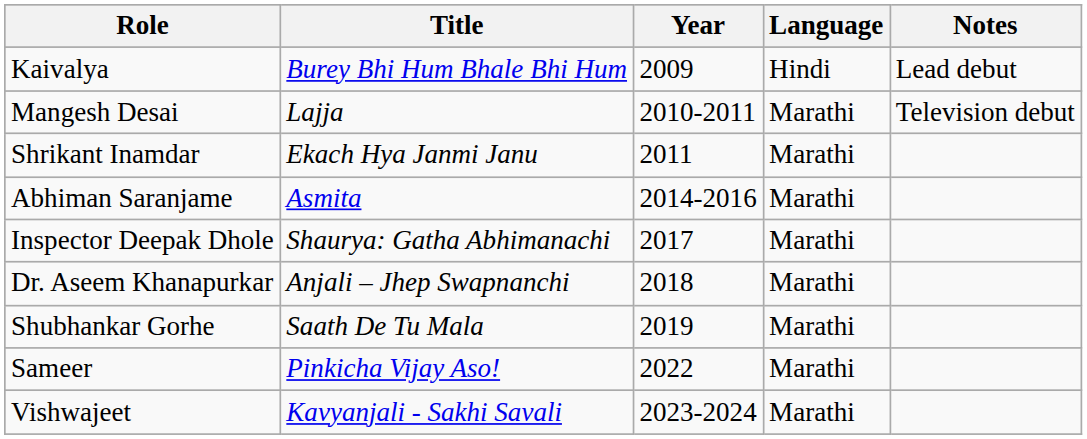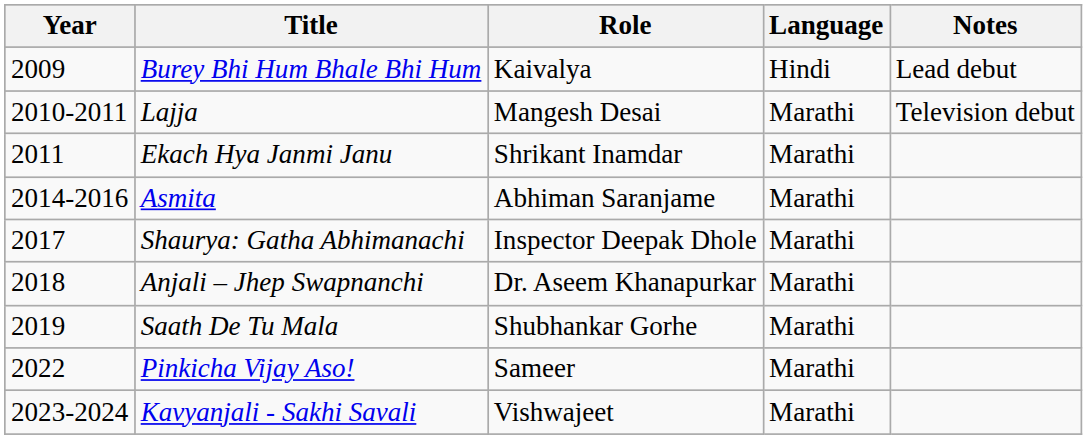columns swapped: Year <-> Role
